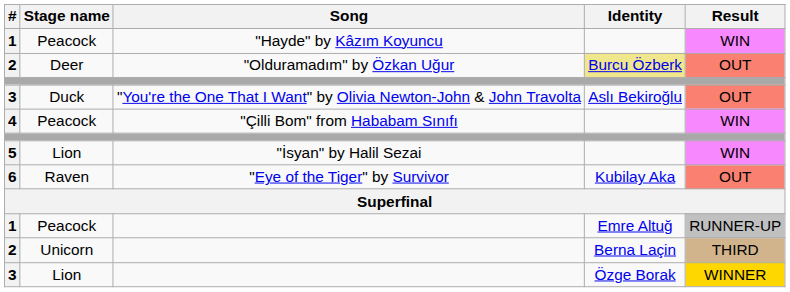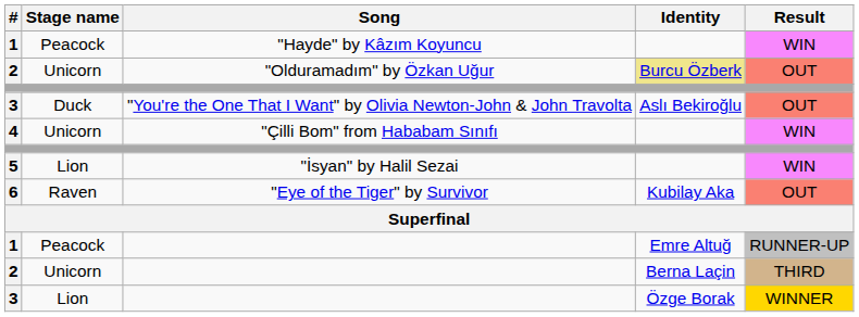2 / "Olduramadım" by Özkan Uğur | Stage name: Deer -> Unicorn
4 | Stage name: Peacock -> Unicorn
